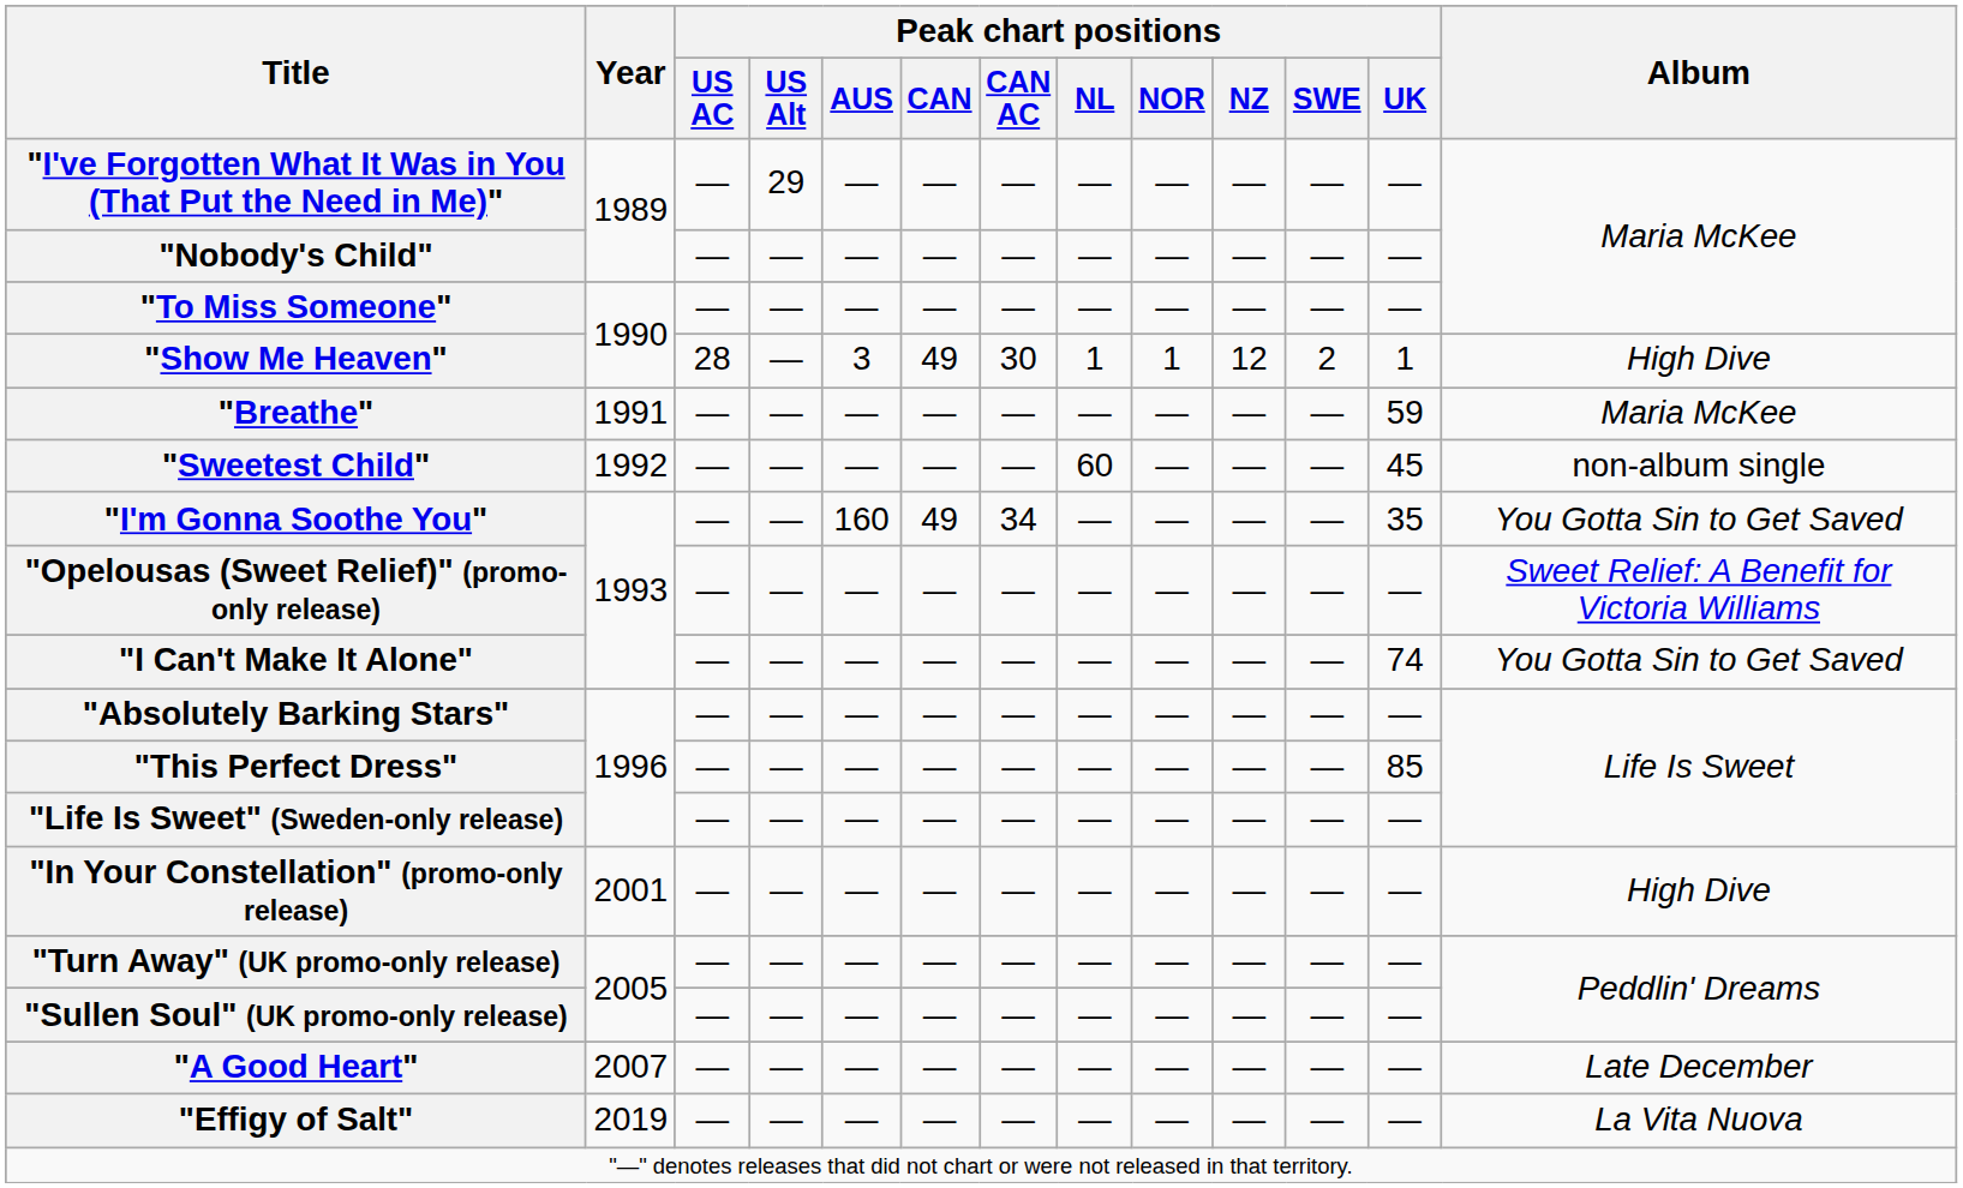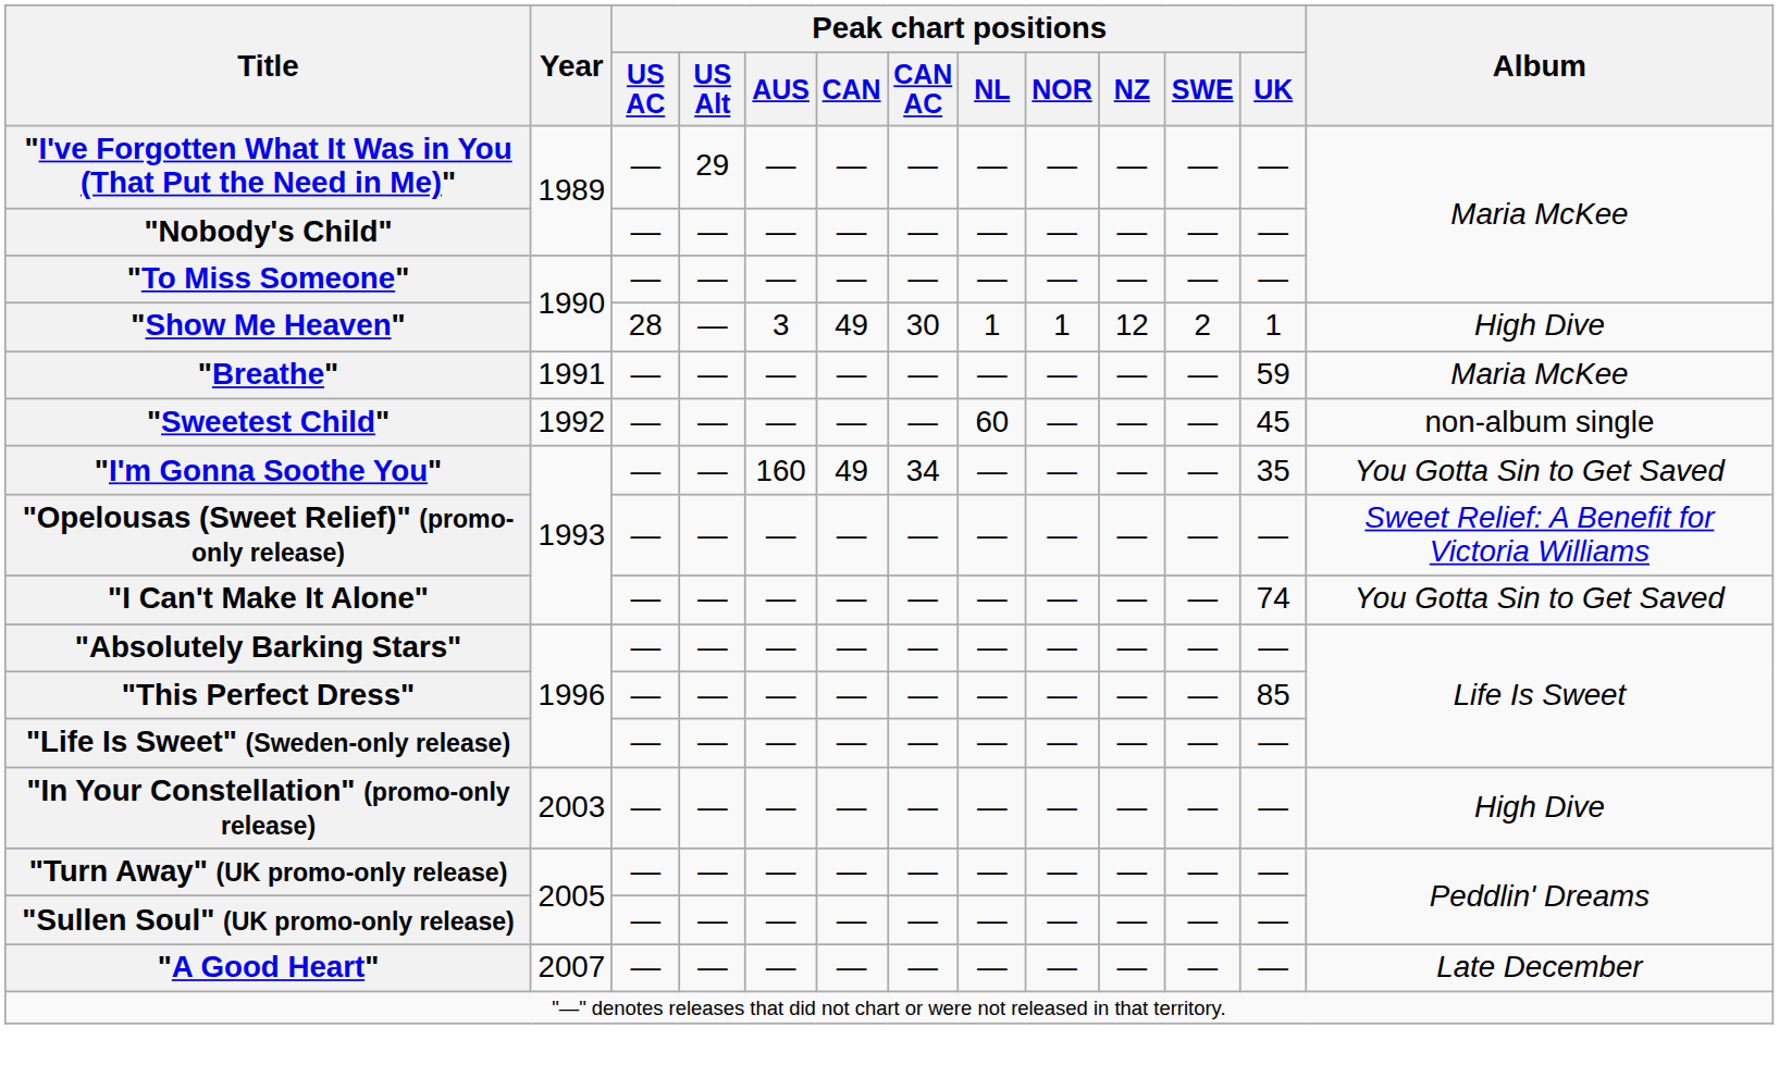"In Your Constellation" (promo-only release) | Year: 2001 -> 2003
- row: "Effigy of Salt" | 2019 | — | — | — | — | — | — | — | — | — | — | La Vita Nuova
